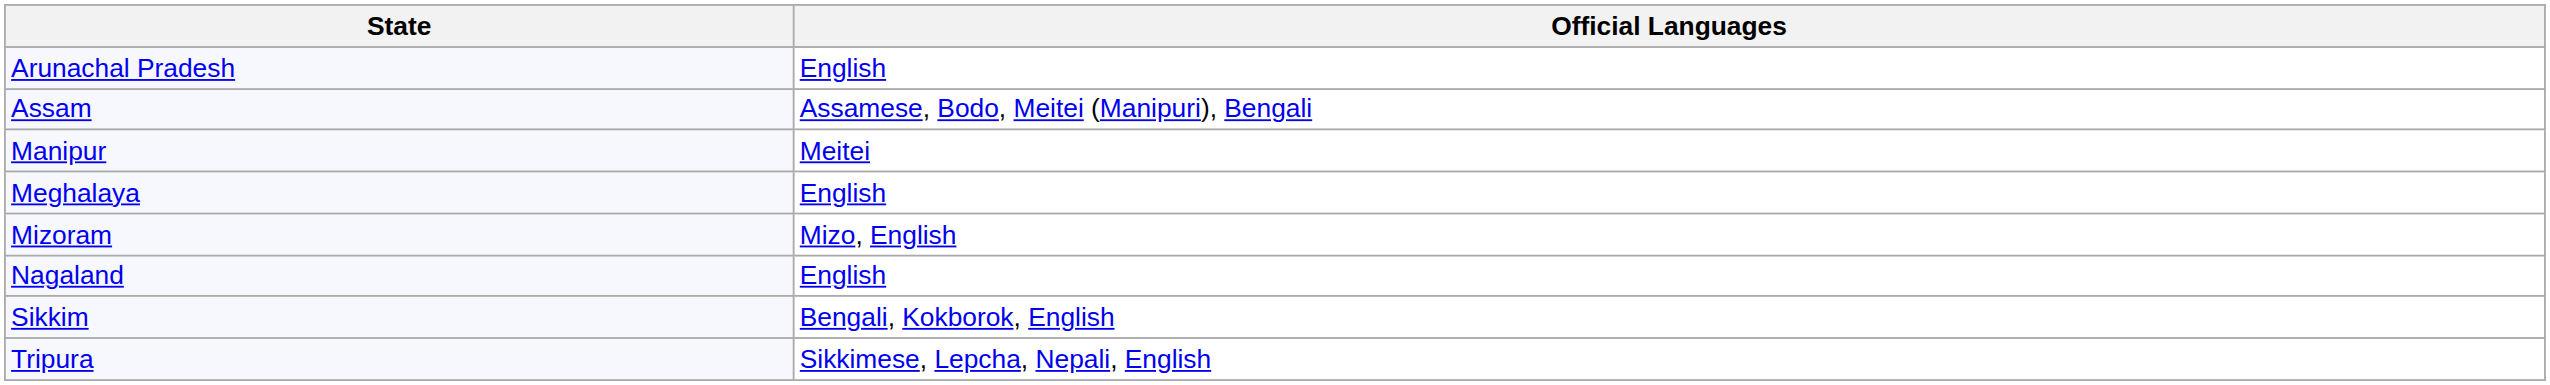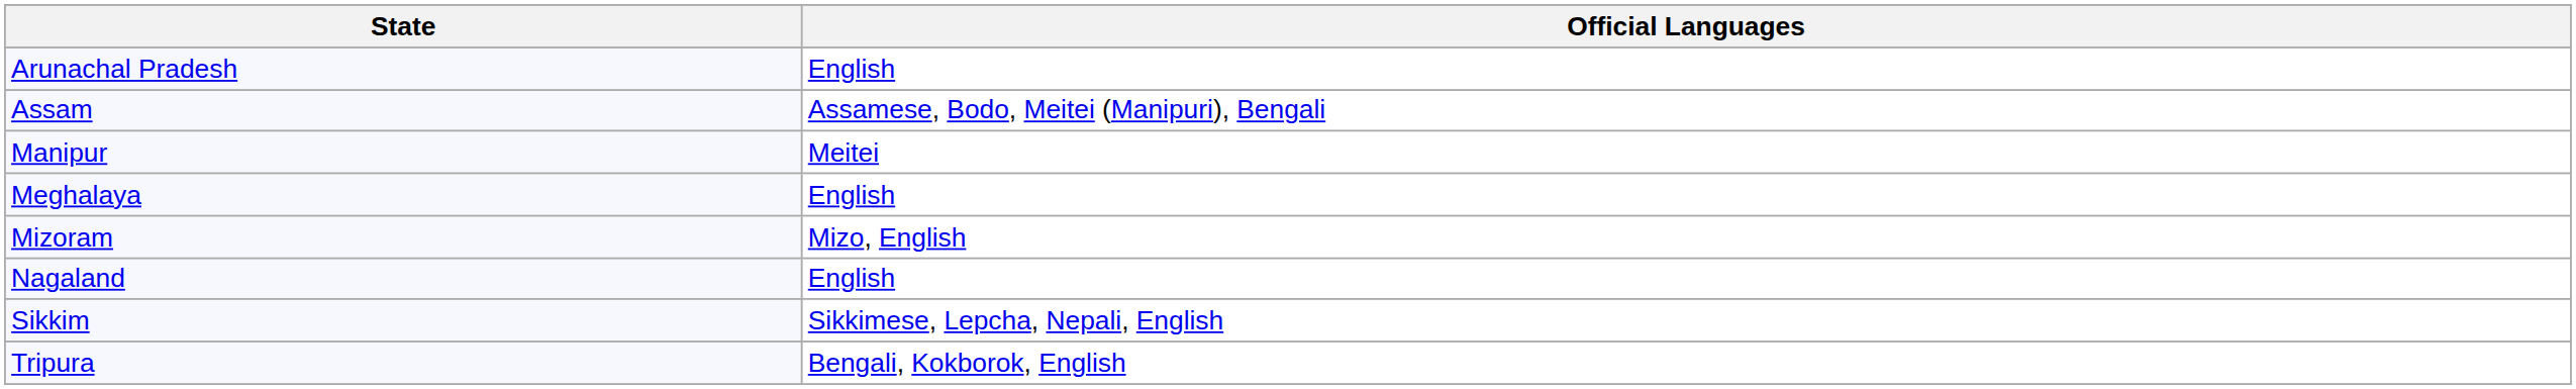Sikkim | Official Languages: Bengali, Kokborok, English -> Sikkimese, Lepcha, Nepali, English
Tripura | Official Languages: Sikkimese, Lepcha, Nepali, English -> Bengali, Kokborok, English
